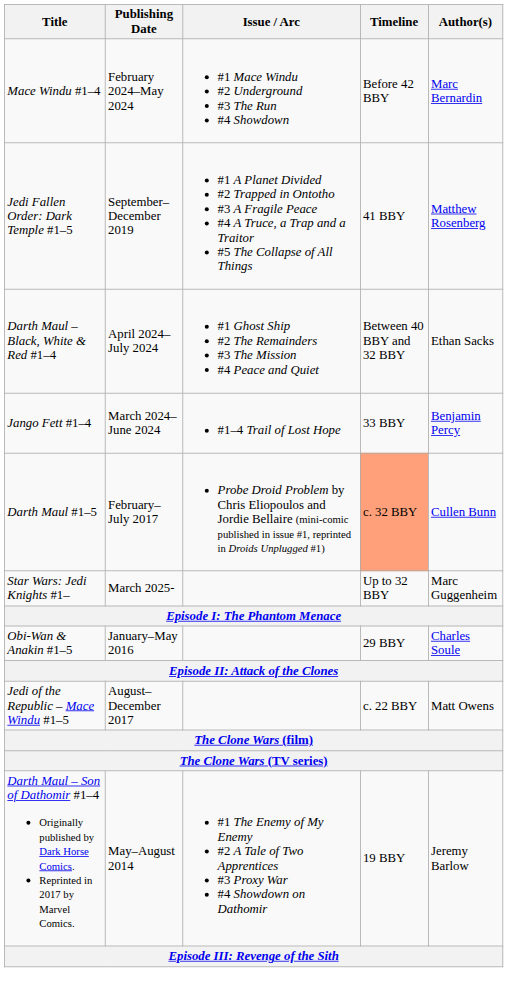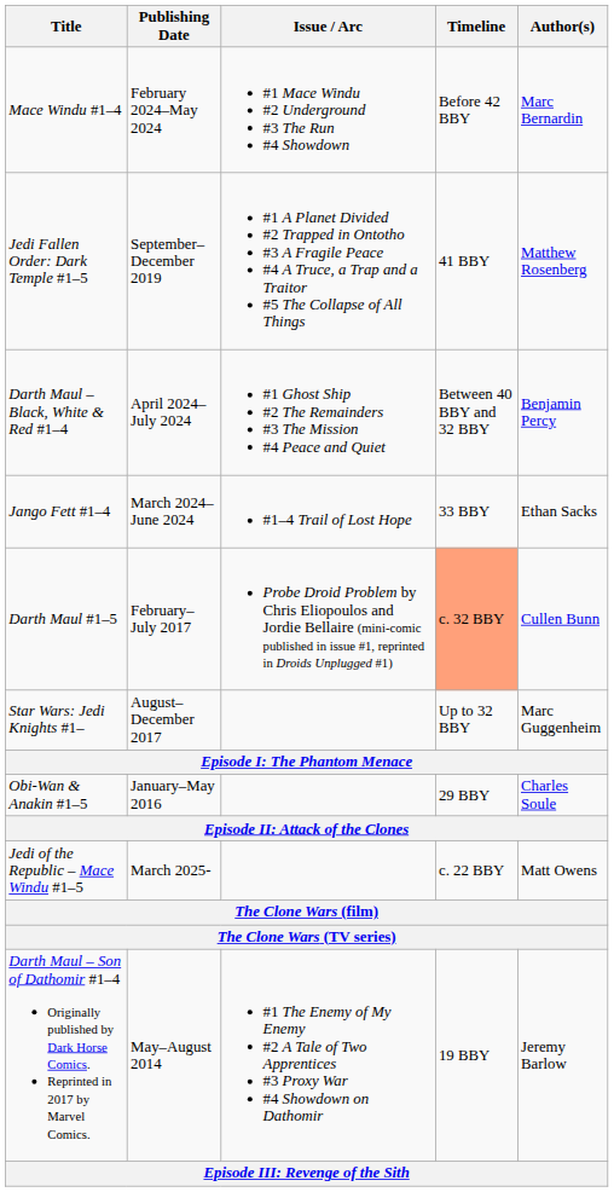Darth Maul – Black, White & Red #1–4 | Author(s): Ethan Sacks -> Benjamin Percy
Jango Fett #1–4 | Author(s): Benjamin Percy -> Ethan Sacks
Star Wars: Jedi Knights #1– | Publishing Date: March 2025- -> August–December 2017
Jedi of the Republic – Mace Windu #1–5 | Publishing Date: August–December 2017 -> March 2025-
